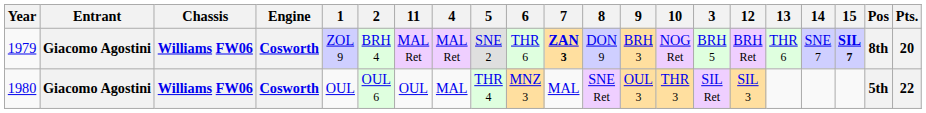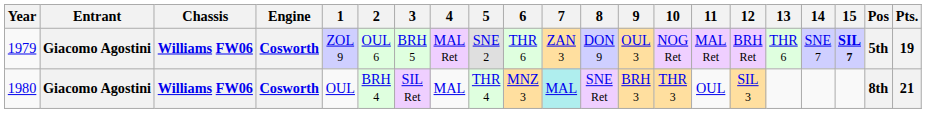columns swapped: 3 <-> 11
1979 | 2: BRH 4 -> OUL 6
1979 | 7: bold -> normal
1979 | 9: BRH 3 -> OUL 3
1979 | Pos: 8th -> 5th
1979 | Pts.: 20 -> 19
1980 | 2: OUL 6 -> BRH 4
1980 | 7: no background -> paleturquoise background
1980 | 9: OUL 3 -> BRH 3
1980 | Pos: 5th -> 8th
1980 | Pts.: 22 -> 21
